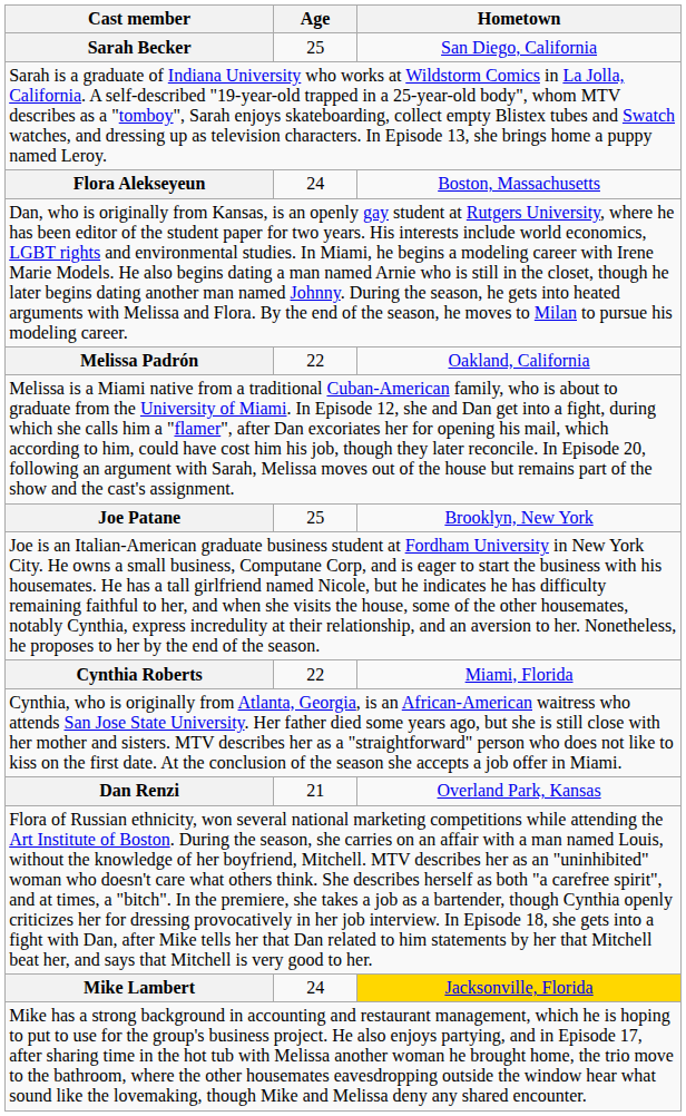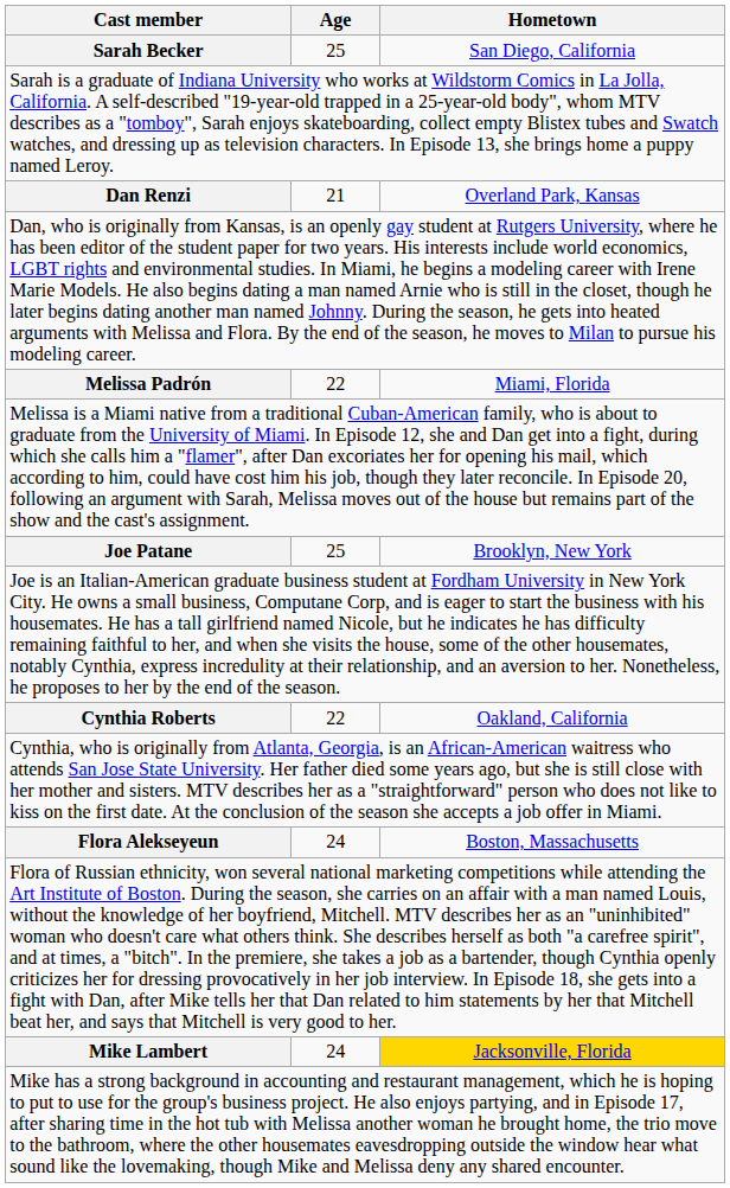rows swapped: Dan Renzi <-> Flora Alekseyeun
Melissa Padrón | Hometown: Oakland, California -> Miami, Florida
Cynthia Roberts | Hometown: Miami, Florida -> Oakland, California
